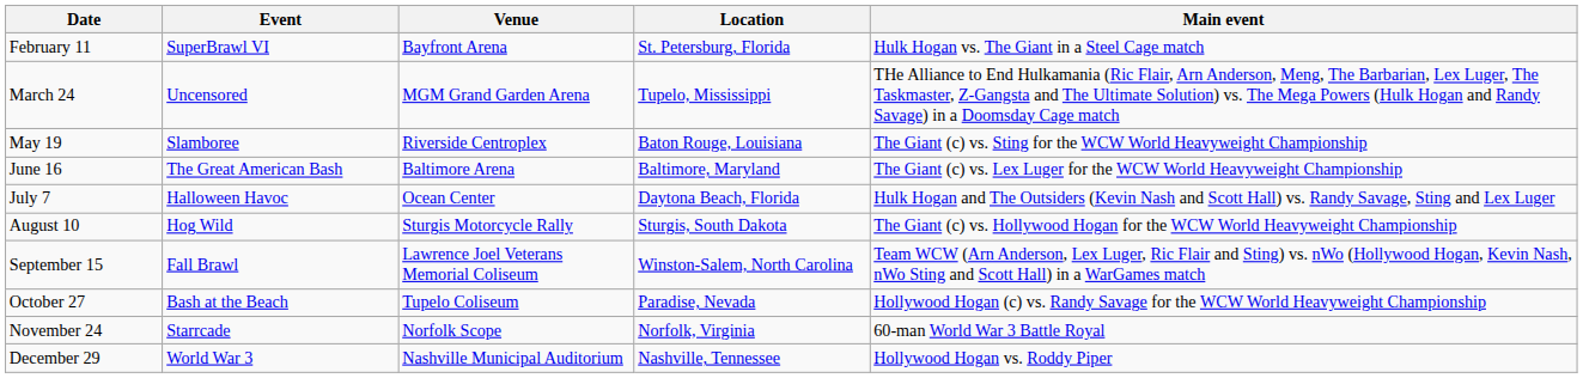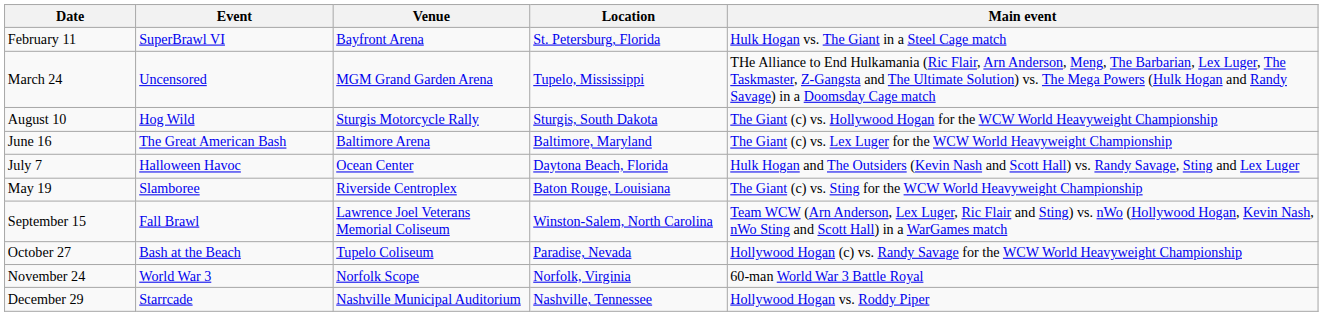rows swapped: May 19 <-> August 10
November 24 | Event: Starrcade -> World War 3
December 29 | Event: World War 3 -> Starrcade
